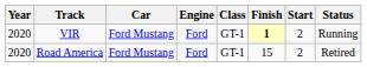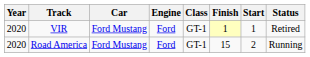VIR | Finish: bold -> normal
VIR | Start: 2 -> 1
VIR | Status: Running -> Retired
Road America | Status: Retired -> Running
